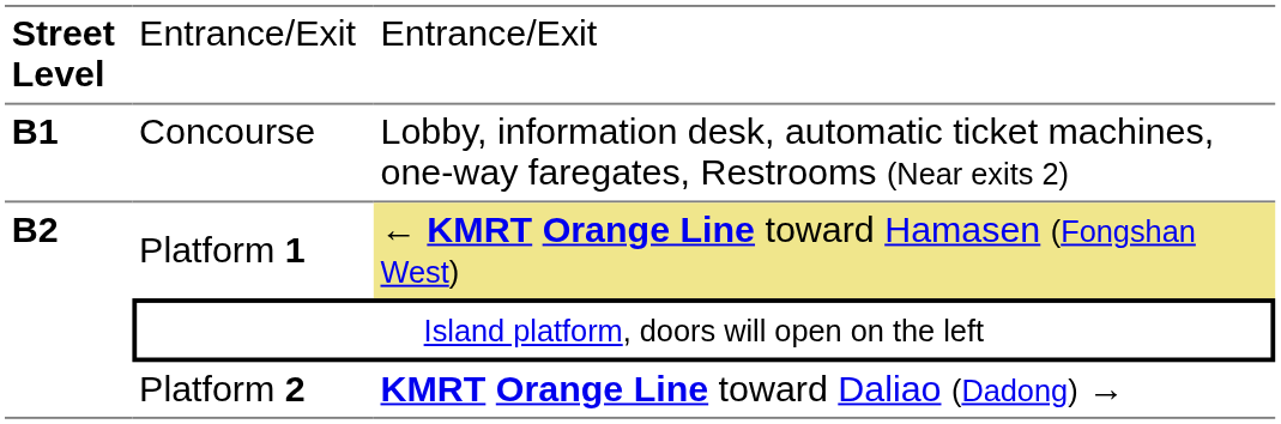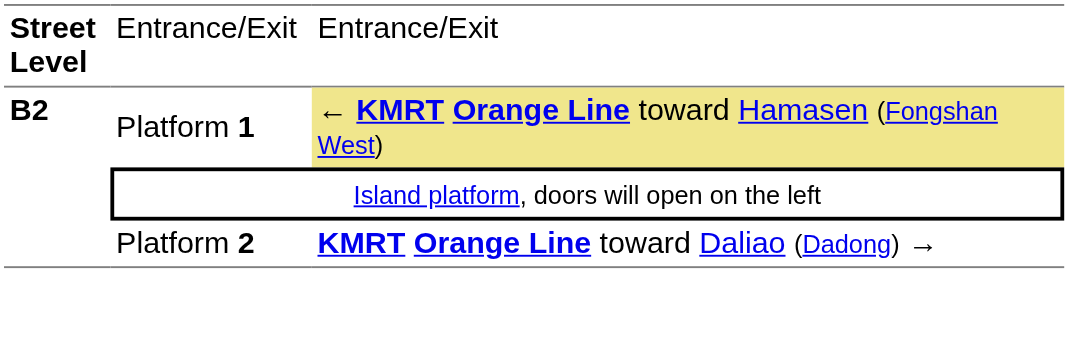- row: B1 | Concourse | Lobby, information desk, automatic ticket machines, one-way faregates, Restrooms (Near exits 2)
